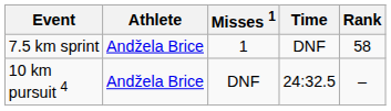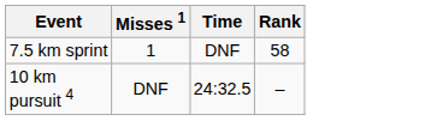- column: Athlete | Andžela Brice | Andžela Brice
